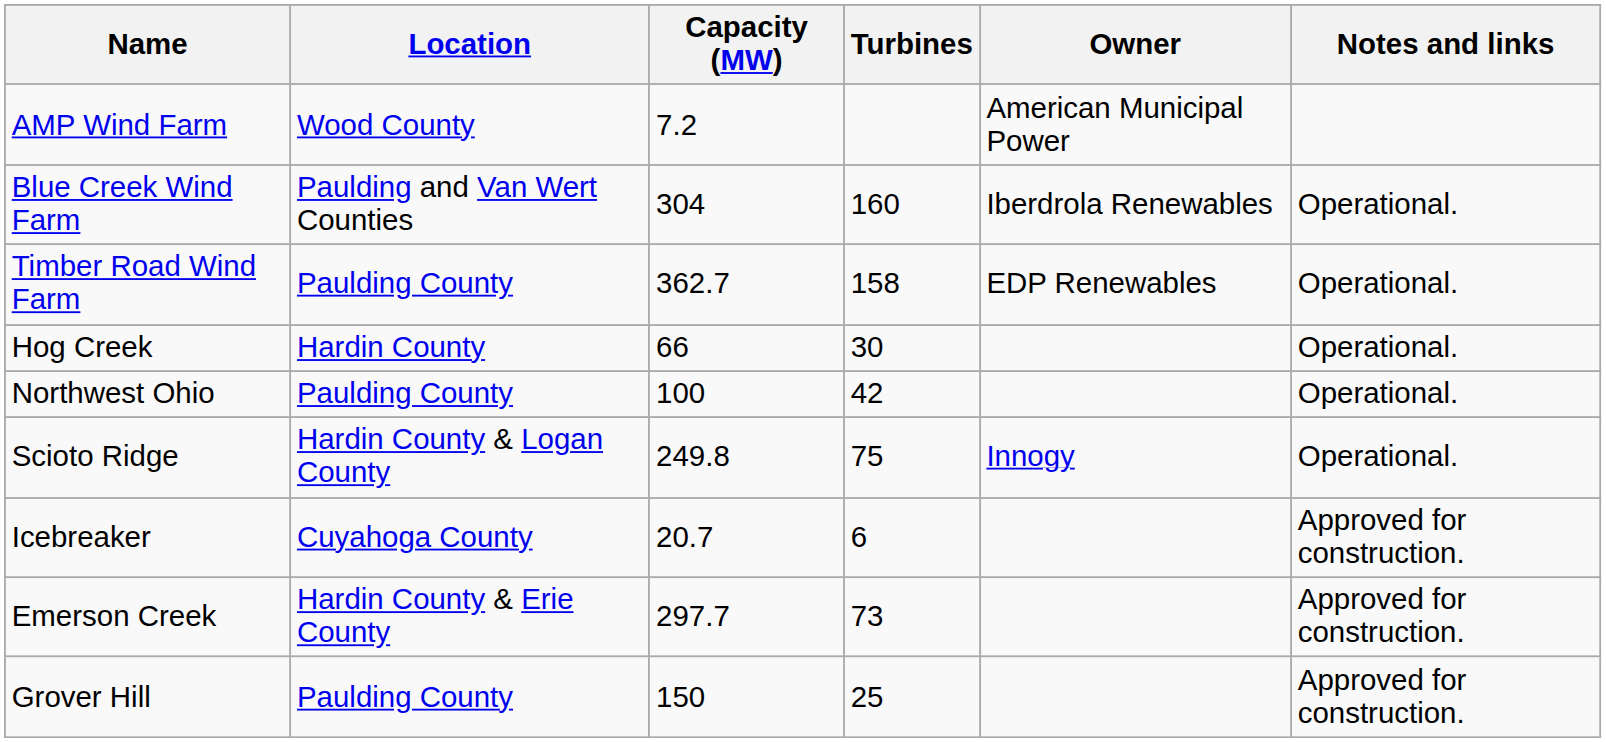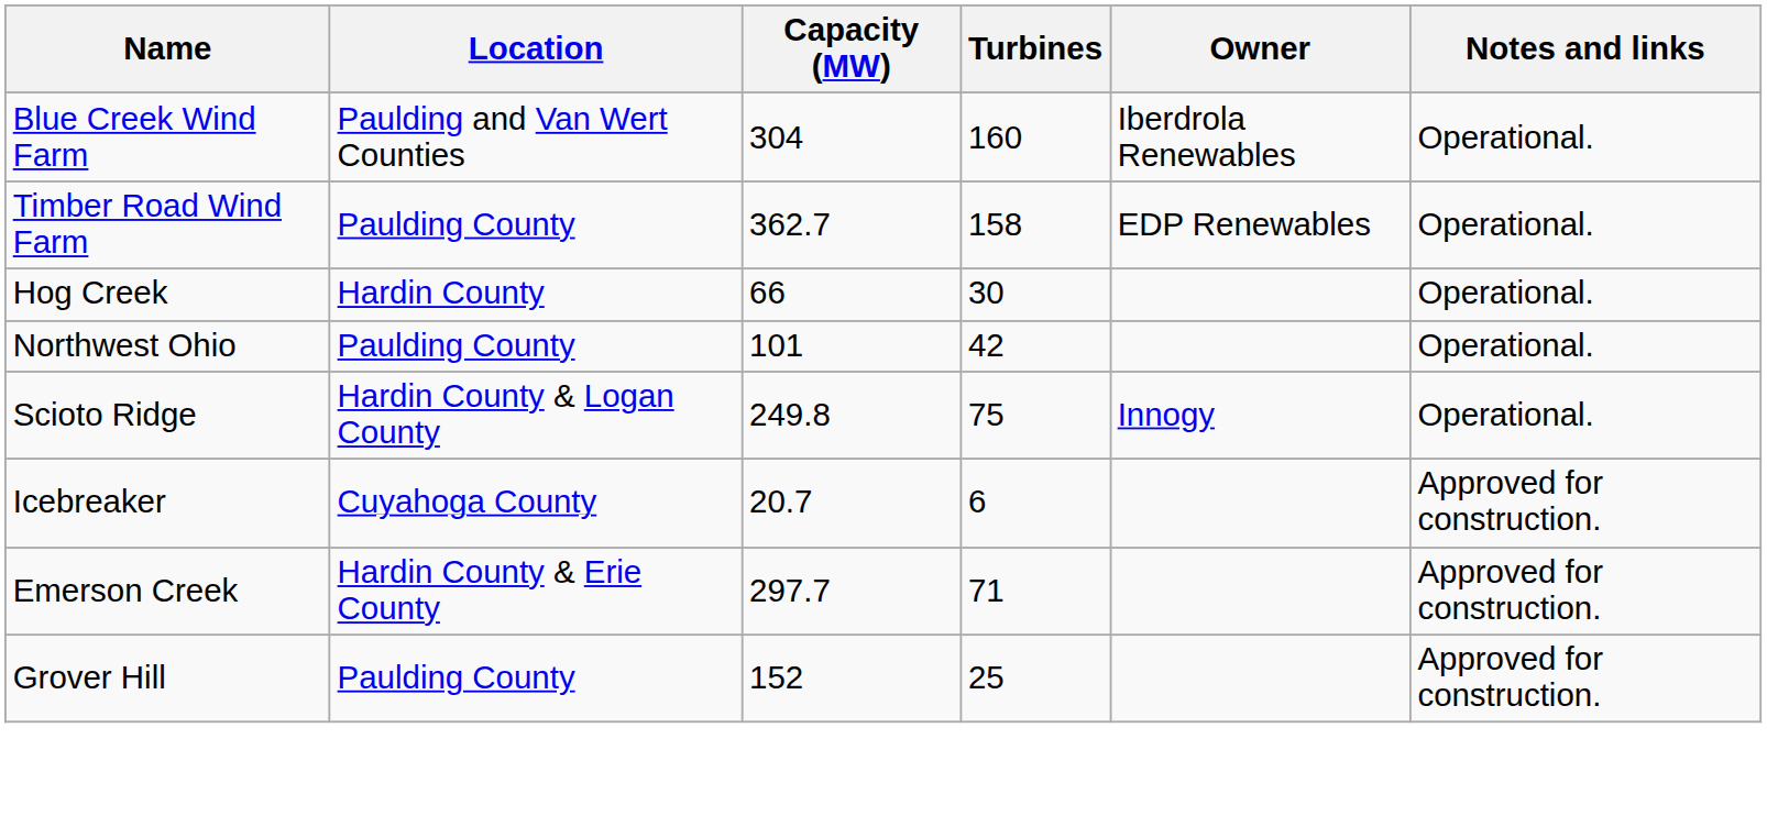- row: AMP Wind Farm | Wood County | 7.2 | American Municipal Power
Northwest Ohio | Capacity (MW): 100 -> 101
Emerson Creek | Turbines: 73 -> 71
Grover Hill | Capacity (MW): 150 -> 152
